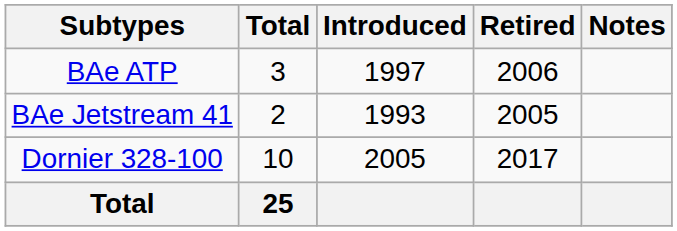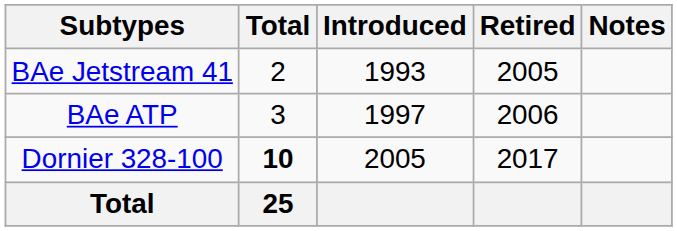rows swapped: BAe ATP <-> BAe Jetstream 41
Dornier 328-100 | Total: normal -> bold
